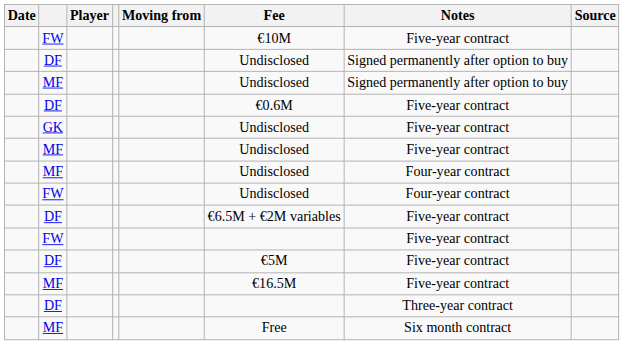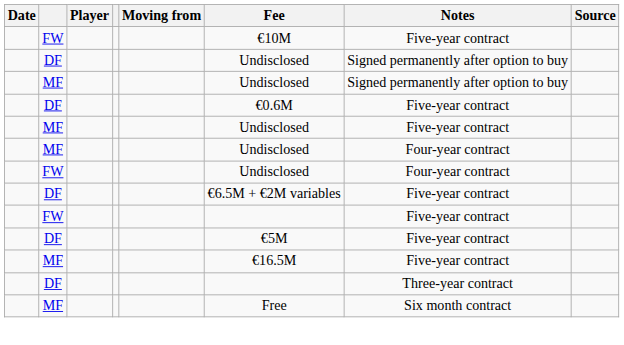- row: GK | Undisclosed | Five-year contract
